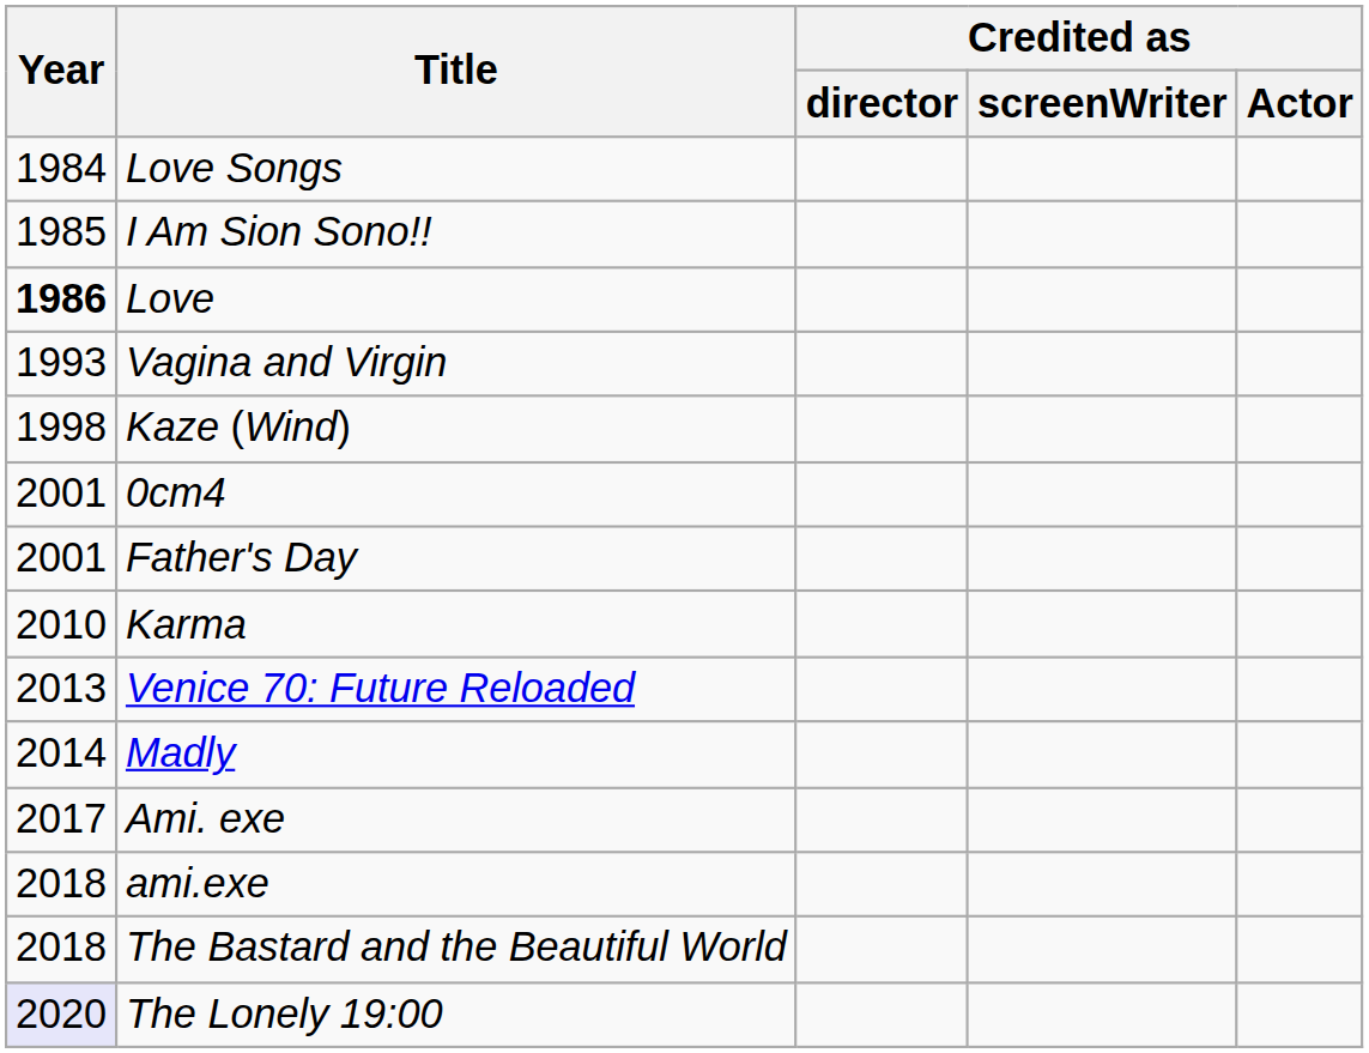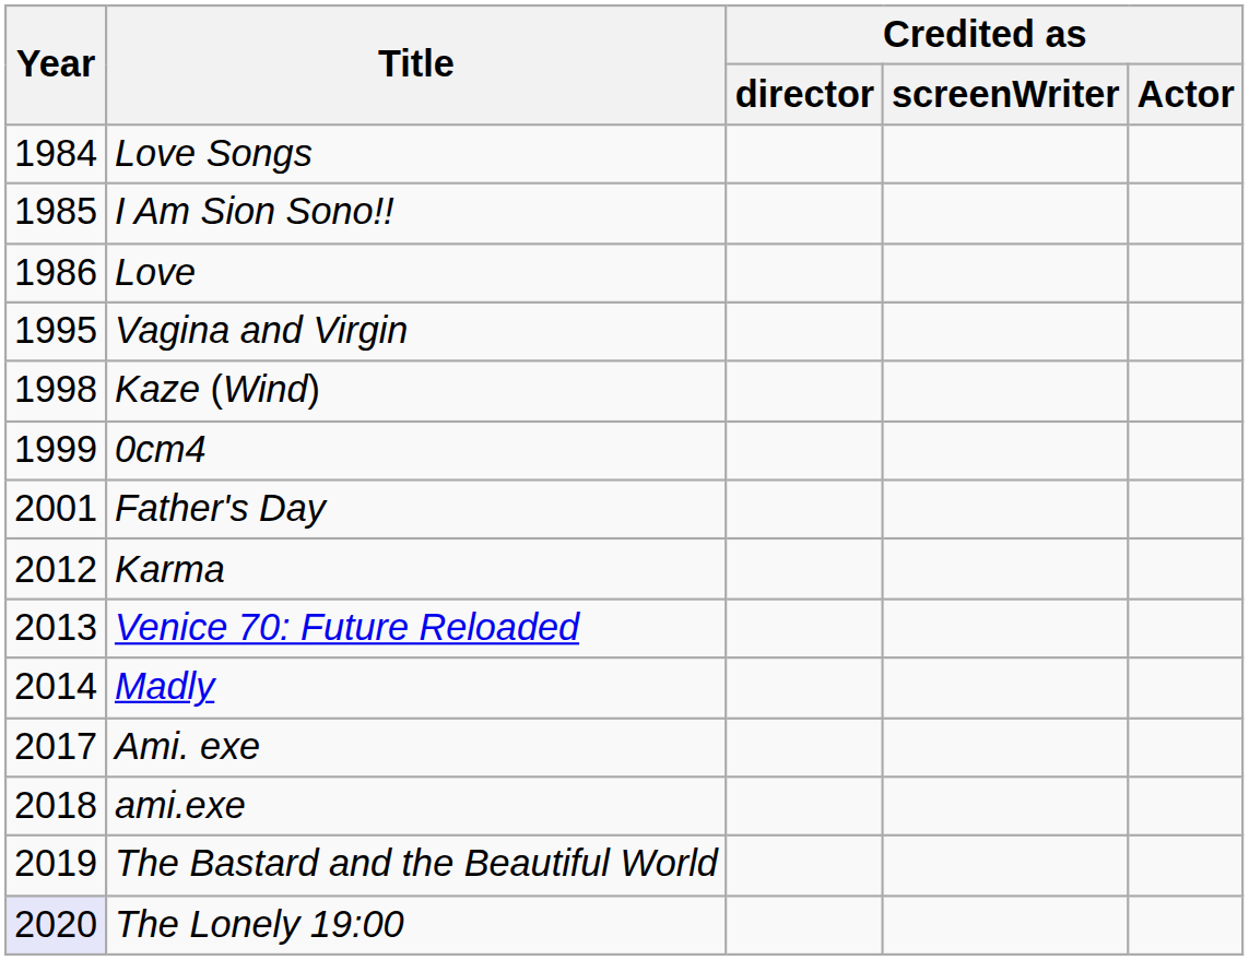Love | Year: bold -> normal
Vagina and Virgin | Year: 1993 -> 1995
0cm4 | Year: 2001 -> 1999
Karma | Year: 2010 -> 2012
The Bastard and the Beautiful World | Year: 2018 -> 2019
